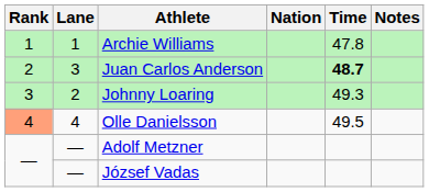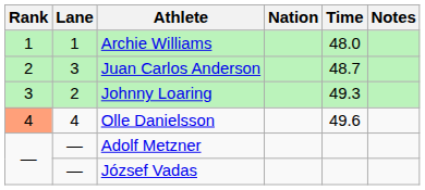Archie Williams | Time: 47.8 -> 48.0
Juan Carlos Anderson | Time: bold -> normal
Olle Danielsson | Time: 49.5 -> 49.6
